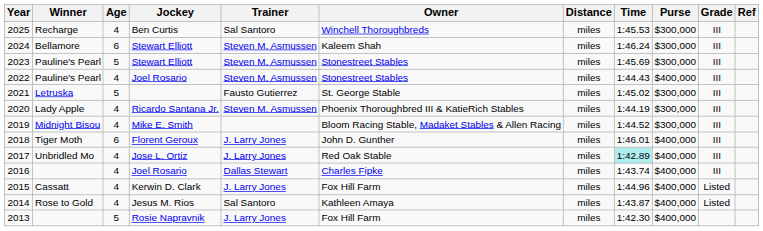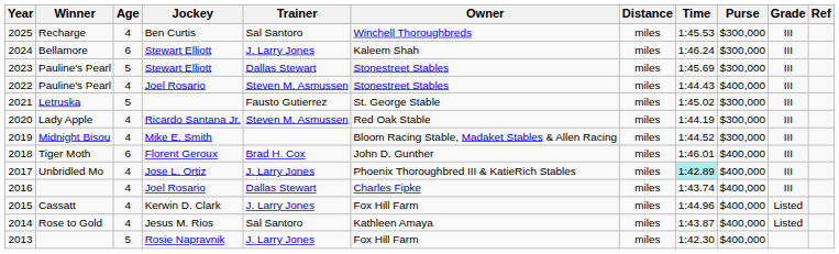2024 | Trainer: Steven M. Asmussen -> J. Larry Jones
2023 | Trainer: Steven M. Asmussen -> Dallas Stewart
2020 | Owner: Phoenix Thoroughbred III & KatieRich Stables -> Red Oak Stable
2018 | Trainer: J. Larry Jones -> Brad H. Cox
2017 | Owner: Red Oak Stable -> Phoenix Thoroughbred III & KatieRich Stables
